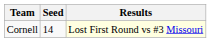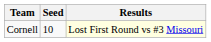Cornell | Seed: 14 -> 10
